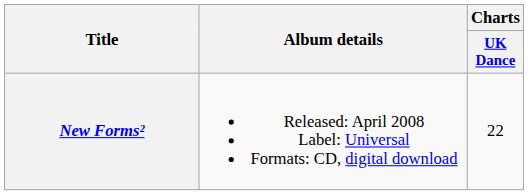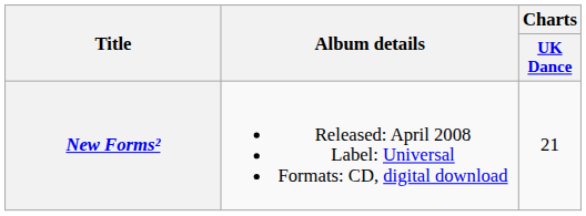New Forms² | Charts / UK Dance: 22 -> 21
